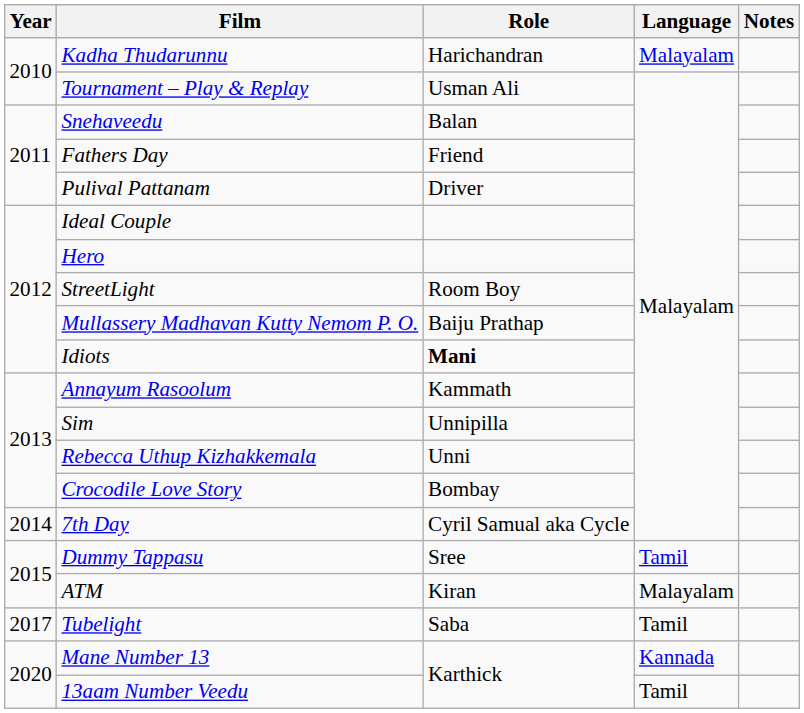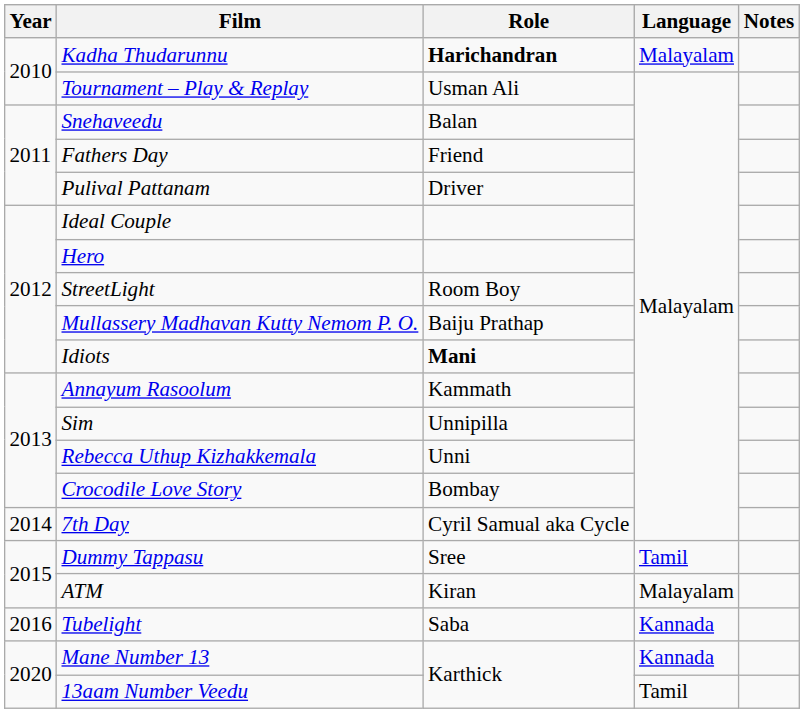Kadha Thudarunnu | Role: normal -> bold
Tubelight | Year: 2017 -> 2016
Tubelight | Language: Tamil -> Kannada
